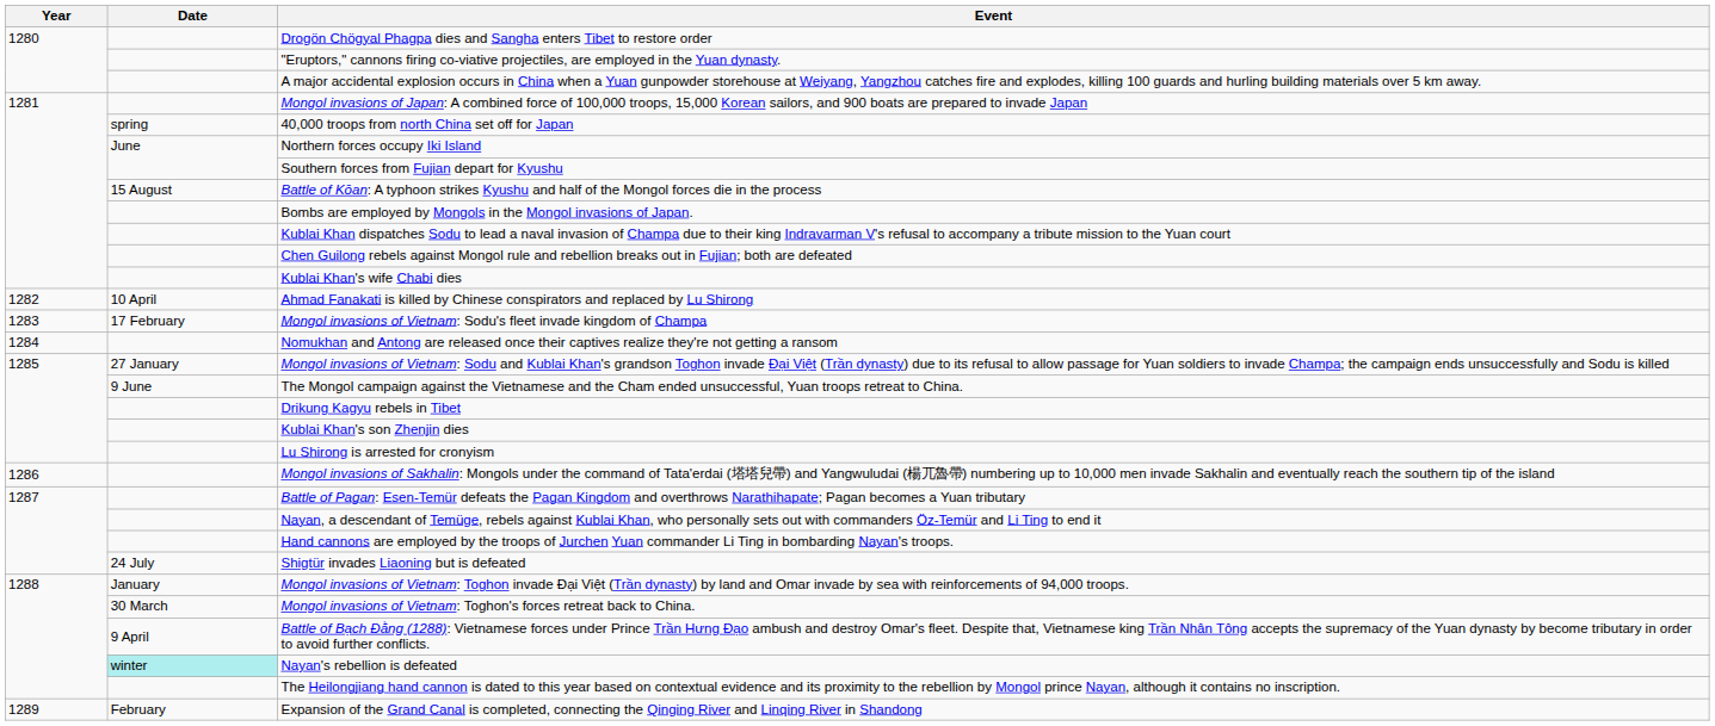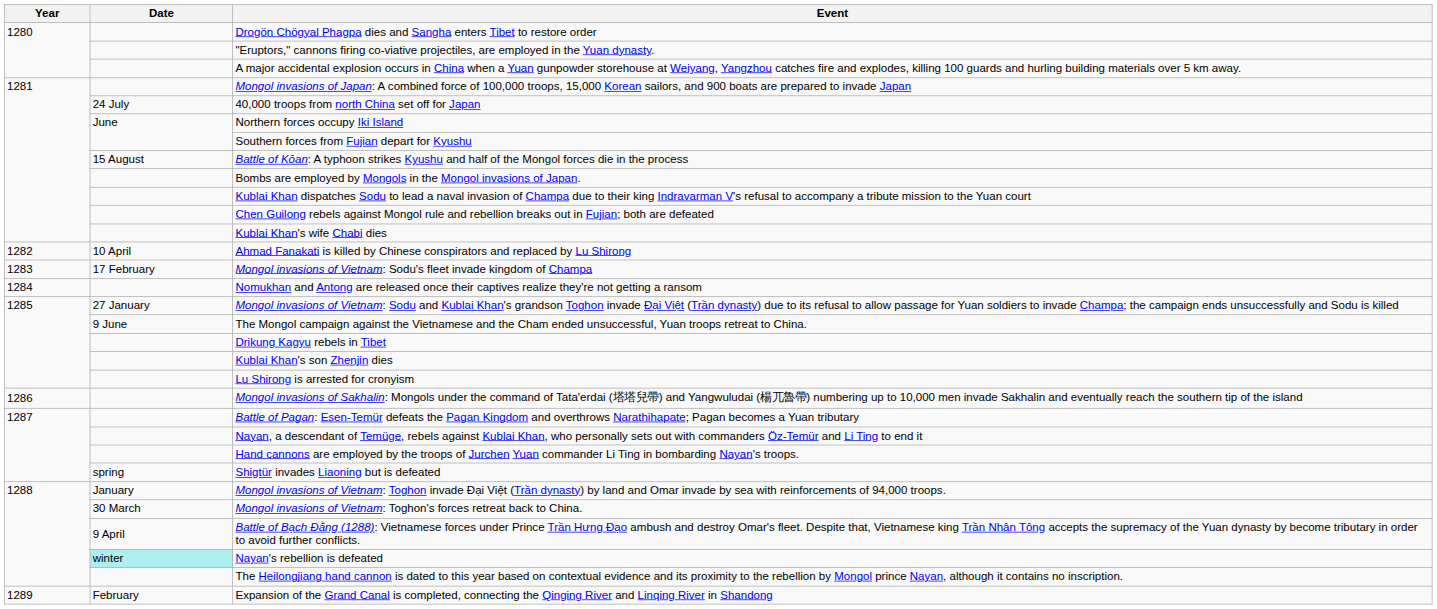40,000 troops from north China set off for Japan | Date: spring -> 24 July
Shigtür invades Liaoning but is defeated | Date: 24 July -> spring
